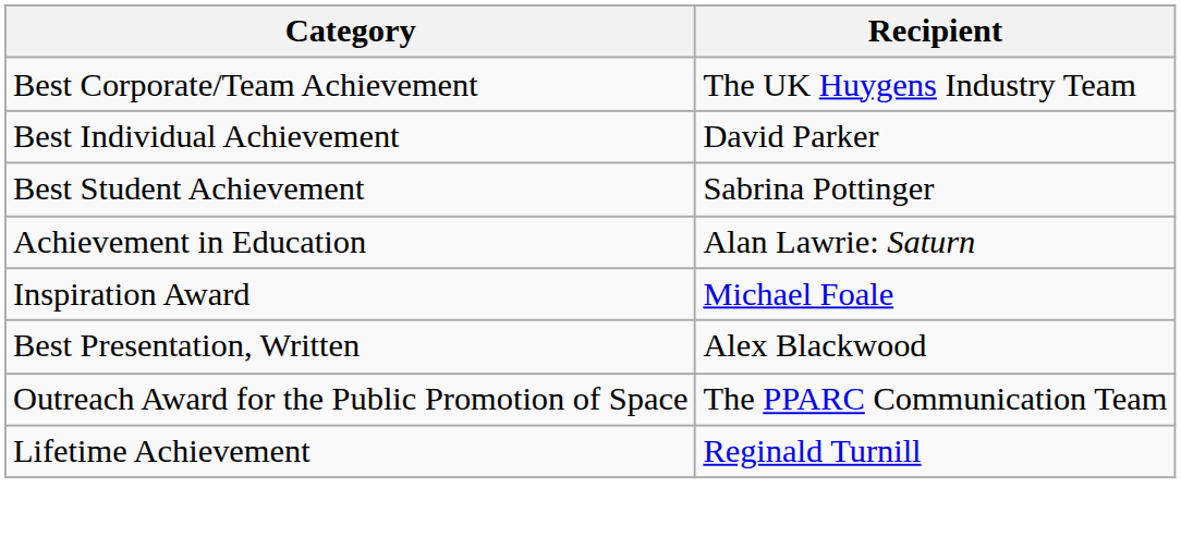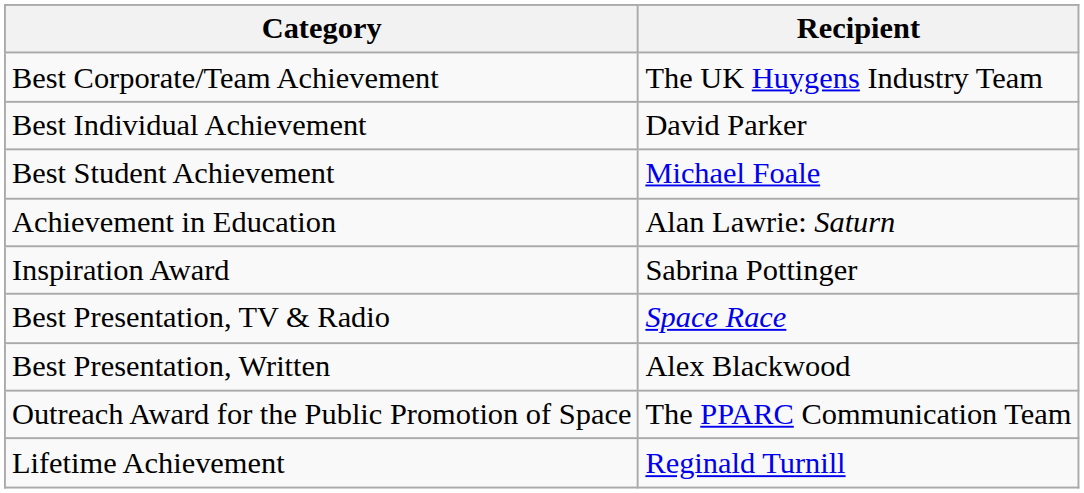Best Student Achievement | Recipient: Sabrina Pottinger -> Michael Foale
Inspiration Award | Recipient: Michael Foale -> Sabrina Pottinger
+ row: Best Presentation, TV & Radio | Space Race
